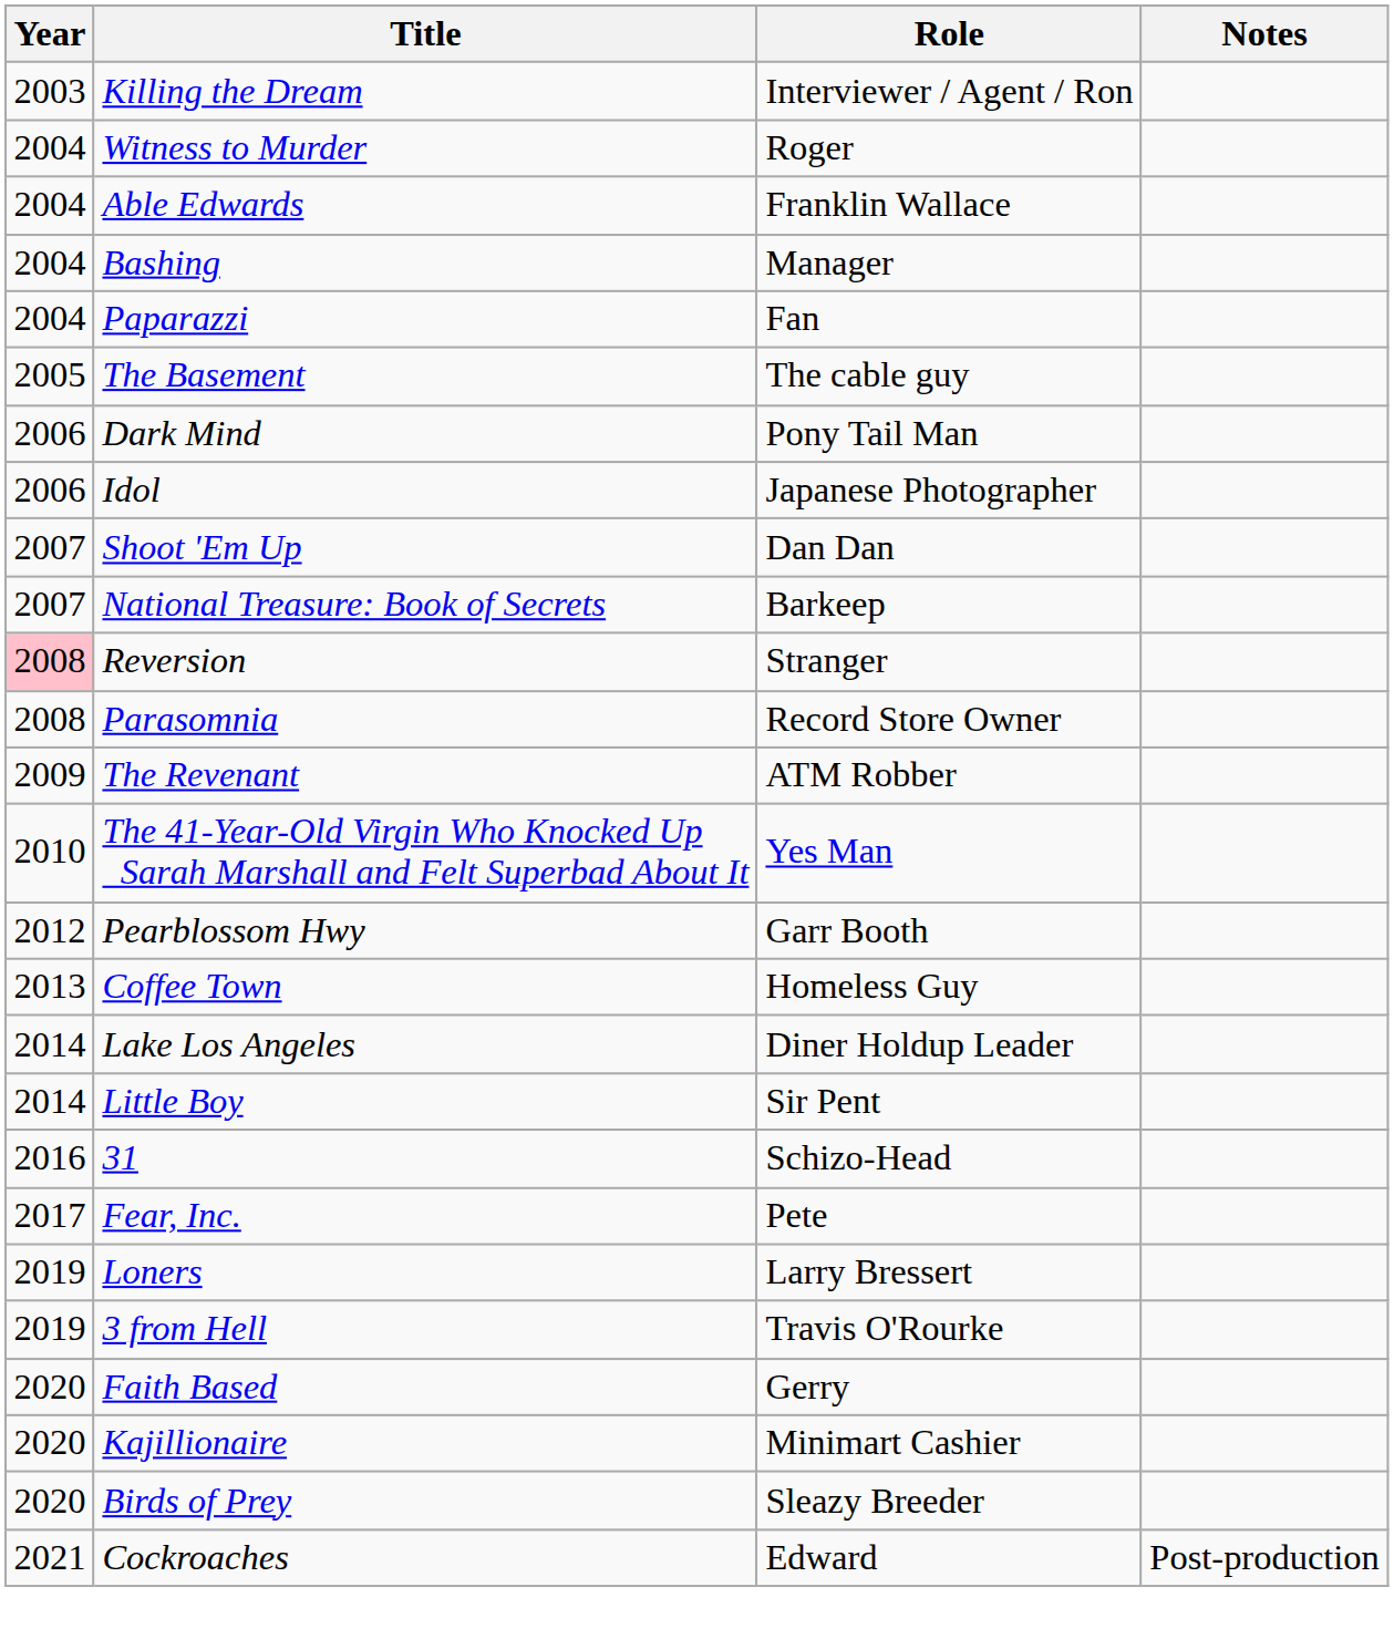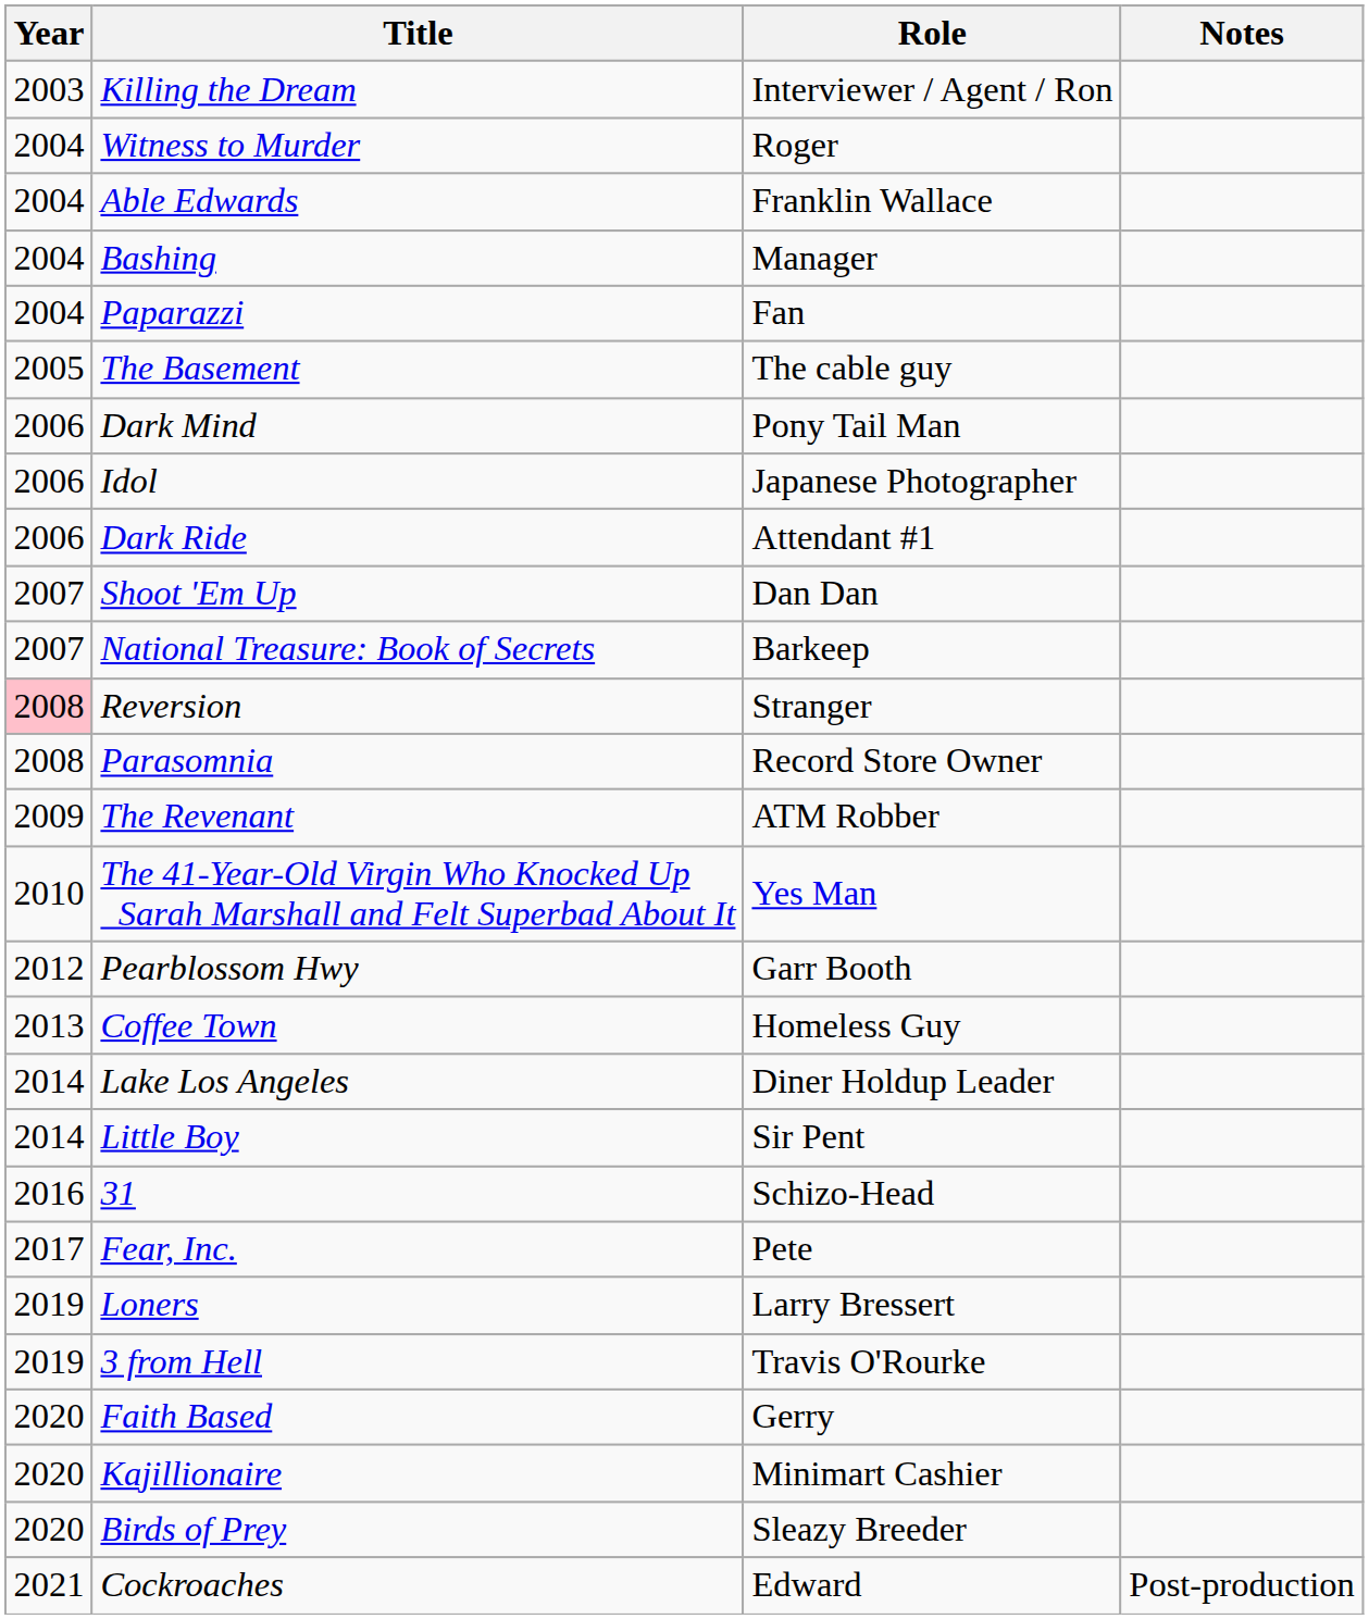+ row: 2006 | Dark Ride | Attendant #1
